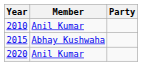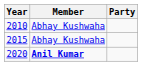2010 | Member: Anil Kumar -> Abhay Kushwaha
2020 | Member: normal -> bold
